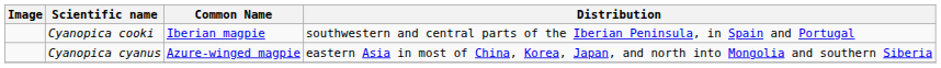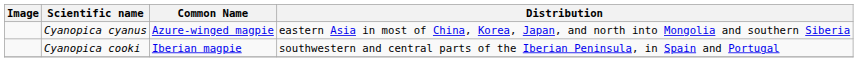rows swapped: Cyanopica cyanus <-> Cyanopica cooki
